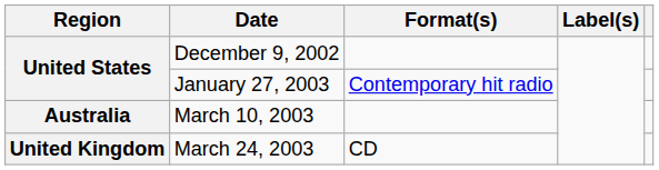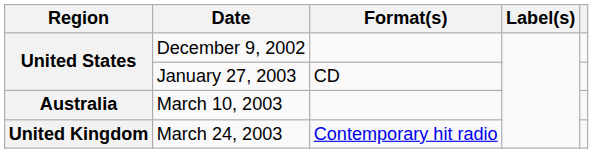January 27, 2003 | Format(s): Contemporary hit radio -> CD
March 24, 2003 | Format(s): CD -> Contemporary hit radio
